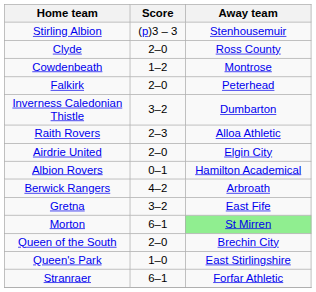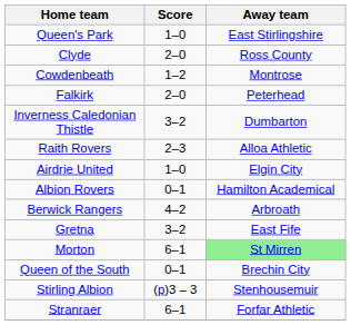rows swapped: Stirling Albion <-> Queen's Park
Airdrie United | Score: 2–0 -> 1–0
Queen of the South | Score: 2–0 -> 0–1
